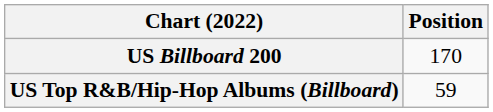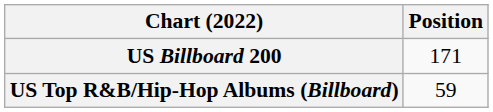US Billboard 200 | Position: 170 -> 171
